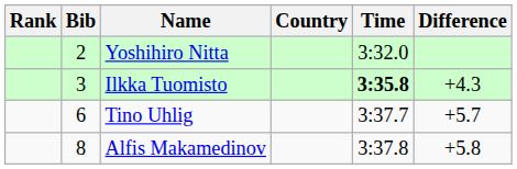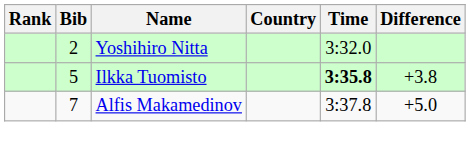Ilkka Tuomisto | Bib: 3 -> 5
Ilkka Tuomisto | Difference: +4.3 -> +3.8
- row: 6 | Tino Uhlig | 3:37.7 | +5.7
Alfis Makamedinov | Bib: 8 -> 7
Alfis Makamedinov | Difference: +5.8 -> +5.0
